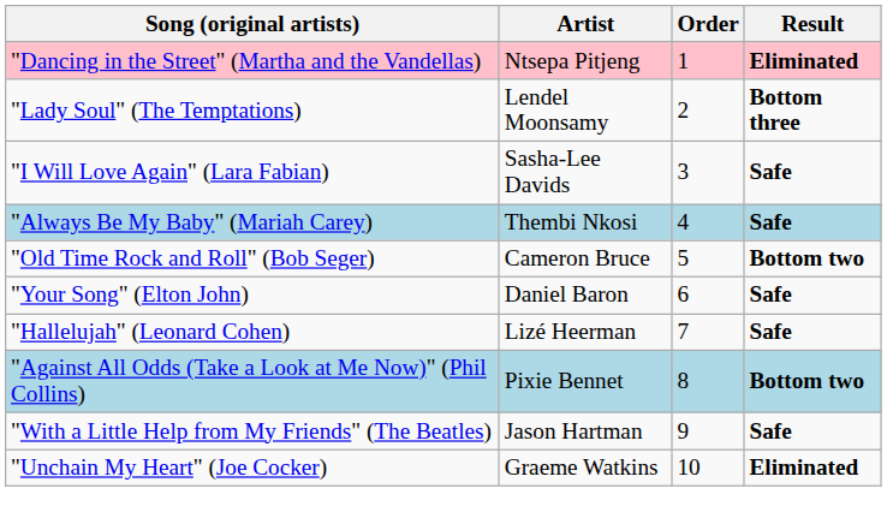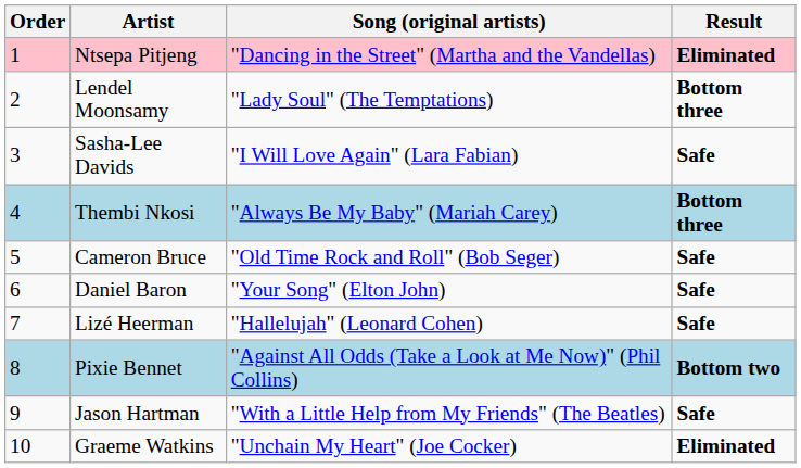columns swapped: Order <-> Song (original artists)
Thembi Nkosi | Result: Safe -> Bottom three
Cameron Bruce | Result: Bottom two -> Safe
